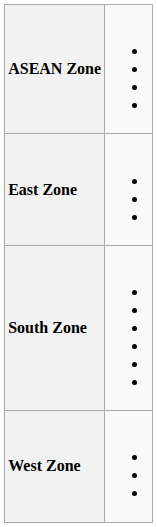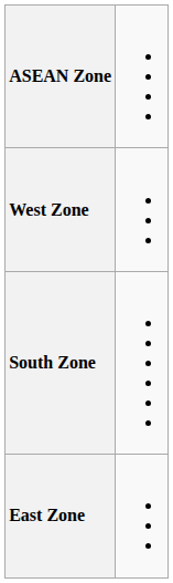rows swapped: East Zone <-> West Zone
